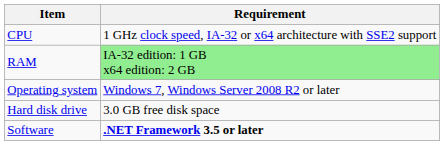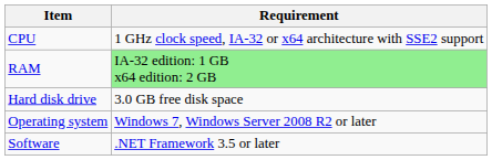rows swapped: Hard disk drive <-> Operating system
Software | Requirement: bold -> normal
